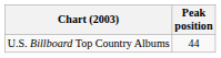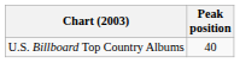U.S. Billboard Top Country Albums | Peak position: 44 -> 40
